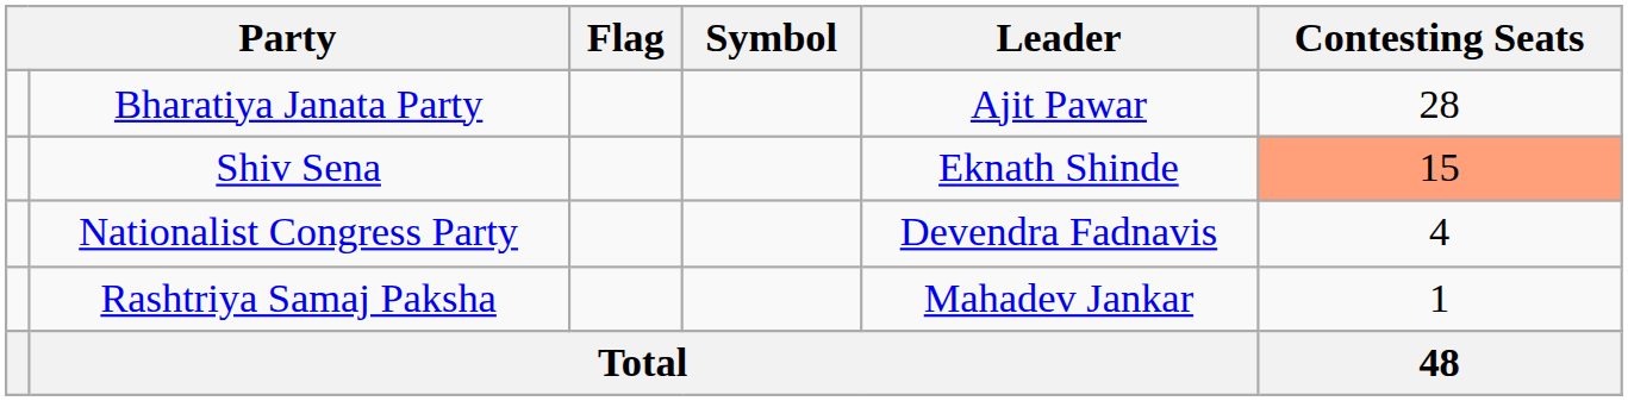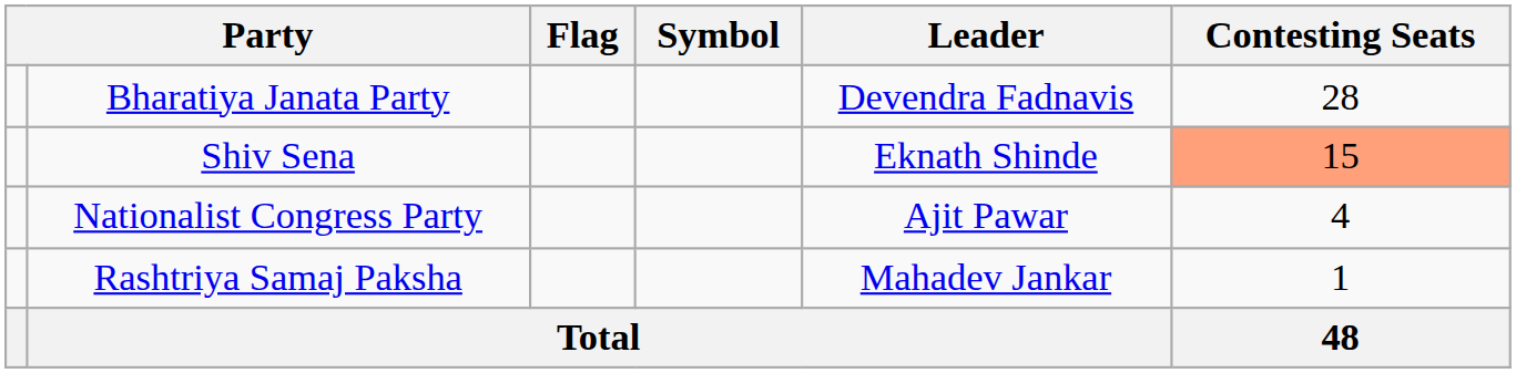Bharatiya Janata Party | Leader: Ajit Pawar -> Devendra Fadnavis
Nationalist Congress Party | Leader: Devendra Fadnavis -> Ajit Pawar
